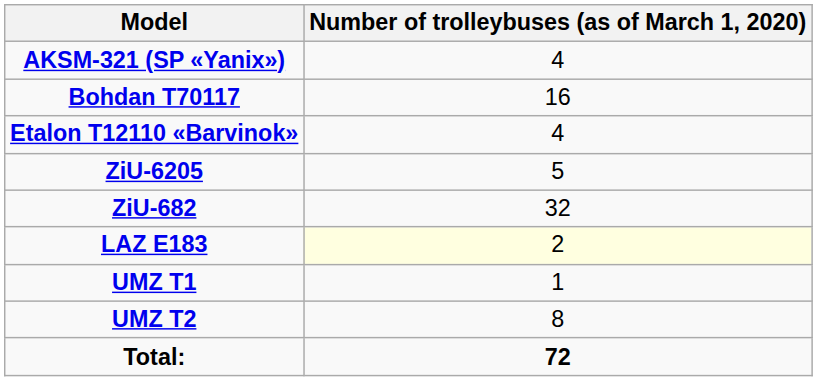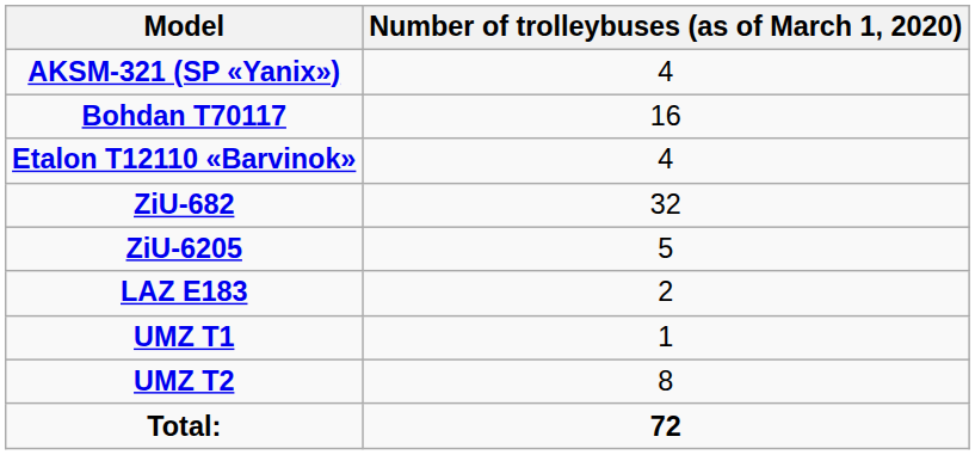rows swapped: ZiU-682 <-> ZiU-6205
LAZ Е183 | Number of trolleybuses (as of March 1, 2020): lightyellow background -> no background
